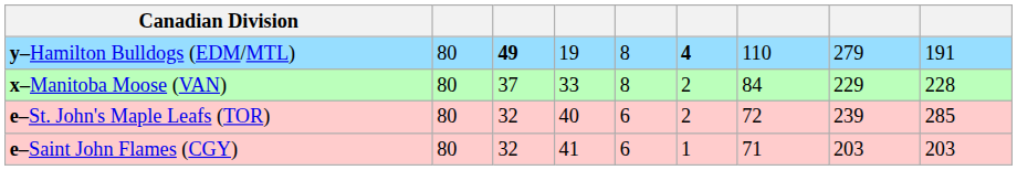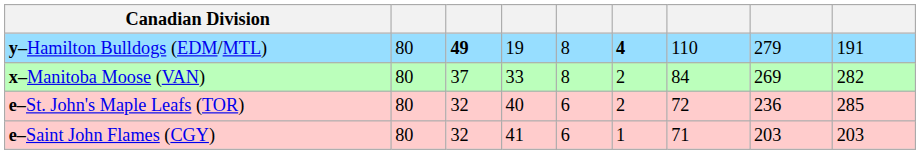x–Manitoba Moose (VAN) | column 8: 229 -> 269
x–Manitoba Moose (VAN) | column 9: 228 -> 282
e–St. John's Maple Leafs (TOR) | column 8: 239 -> 236
